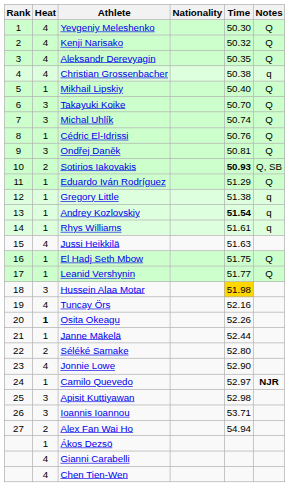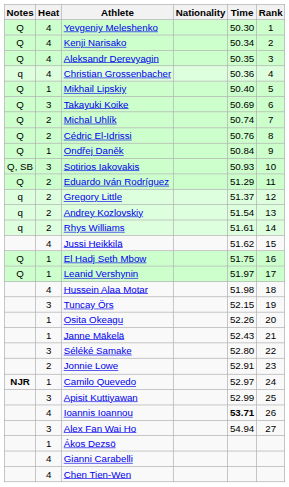columns swapped: Rank <-> Notes
Kenji Narisako | Time: 50.32 -> 50.34
Christian Grossenbacher | Time: 50.38 -> 50.36
Takayuki Koike | Time: 50.70 -> 50.69
Michal Uhlík | Heat: 3 -> 2
Cédric El-Idrissi | Heat: 1 -> 2
Ondřej Daněk | Heat: 3 -> 1
Ondřej Daněk | Time: 50.81 -> 50.84
Sotirios Iakovakis | Heat: 2 -> 3
Sotirios Iakovakis | Time: bold -> normal
Eduardo Iván Rodríguez | Heat: 1 -> 2
Gregory Little | Heat: 1 -> 2
Gregory Little | Time: 51.38 -> 51.37
Andrey Kozlovskiy | Heat: 1 -> 2
Andrey Kozlovskiy | Time: bold -> normal
Rhys Williams | Heat: 1 -> 2
Jussi Heikkilä | Time: 51.63 -> 51.62
Leanid Vershynin | Time: 51.77 -> 51.97
Hussein Alaa Motar | Heat: 3 -> 4
Hussein Alaa Motar | Time: gold background -> no background
Tuncay Örs | Heat: 4 -> 3
Tuncay Örs | Time: 52.16 -> 52.15
Osita Okeagu | Heat: bold -> normal
Janne Mäkelä | Time: 52.44 -> 52.43
Séléké Samake | Heat: 2 -> 3
Jonnie Lowe | Heat: 4 -> 2
Jonnie Lowe | Time: 52.90 -> 52.91
Apisit Kuttiyawan | Time: 52.98 -> 52.99
Ioannis Ioannou | Heat: 3 -> 4
Ioannis Ioannou | Time: normal -> bold
Alex Fan Wai Ho | Heat: 2 -> 3
